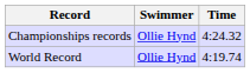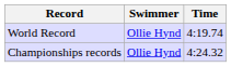rows swapped: World Record <-> Championships records
